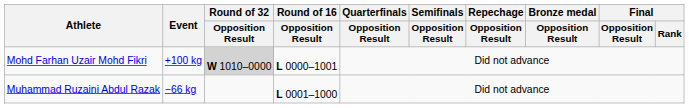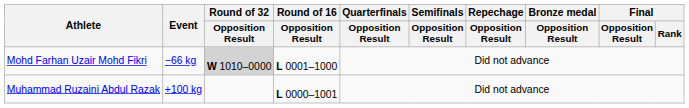Mohd Farhan Uzair Mohd Fikri | Event: +100 kg -> −66 kg
Mohd Farhan Uzair Mohd Fikri | Round of 16 / Opposition Result: L 0000–1001 -> L 0001–1000
Muhammad Ruzaini Abdul Razak | Event: −66 kg -> +100 kg
Muhammad Ruzaini Abdul Razak | Round of 16 / Opposition Result: L 0001–1000 -> L 0000–1001
